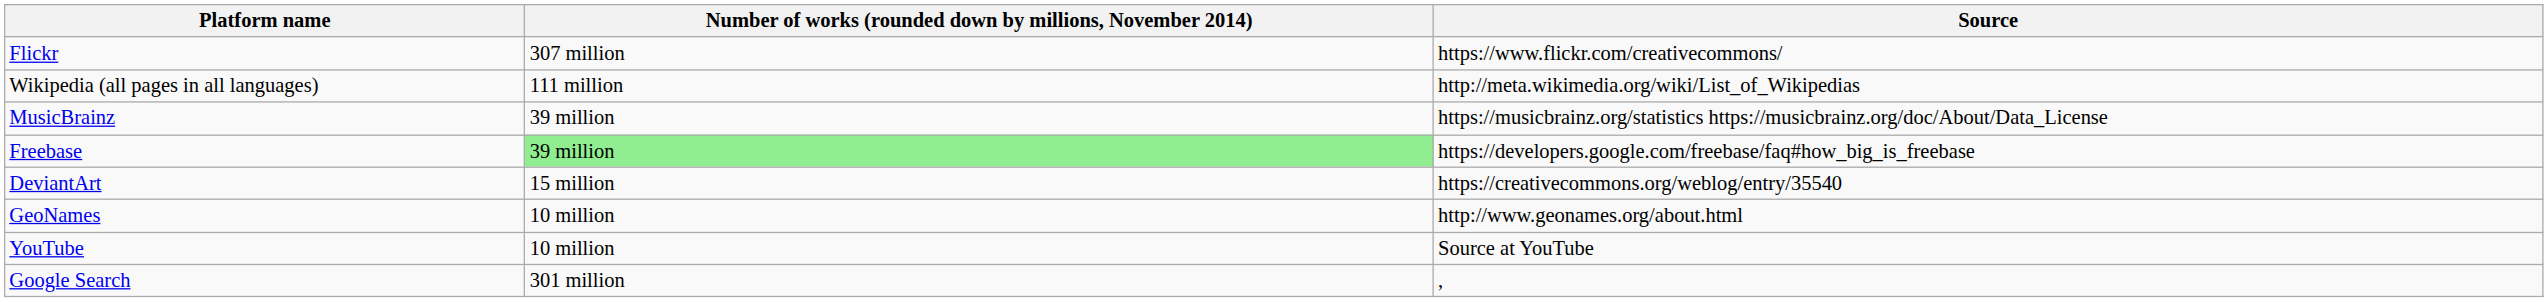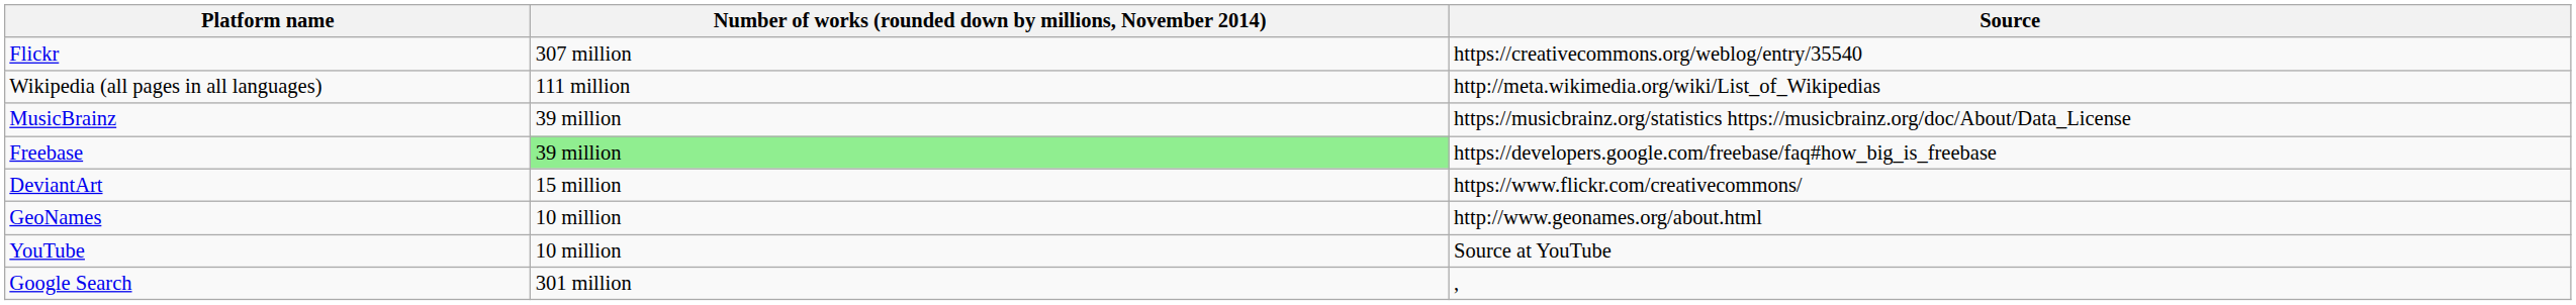Flickr | Source: https://www.flickr.com/creativecommons/ -> https://creativecommons.org/weblog/entry/35540
DeviantArt | Source: https://creativecommons.org/weblog/entry/35540 -> https://www.flickr.com/creativecommons/
